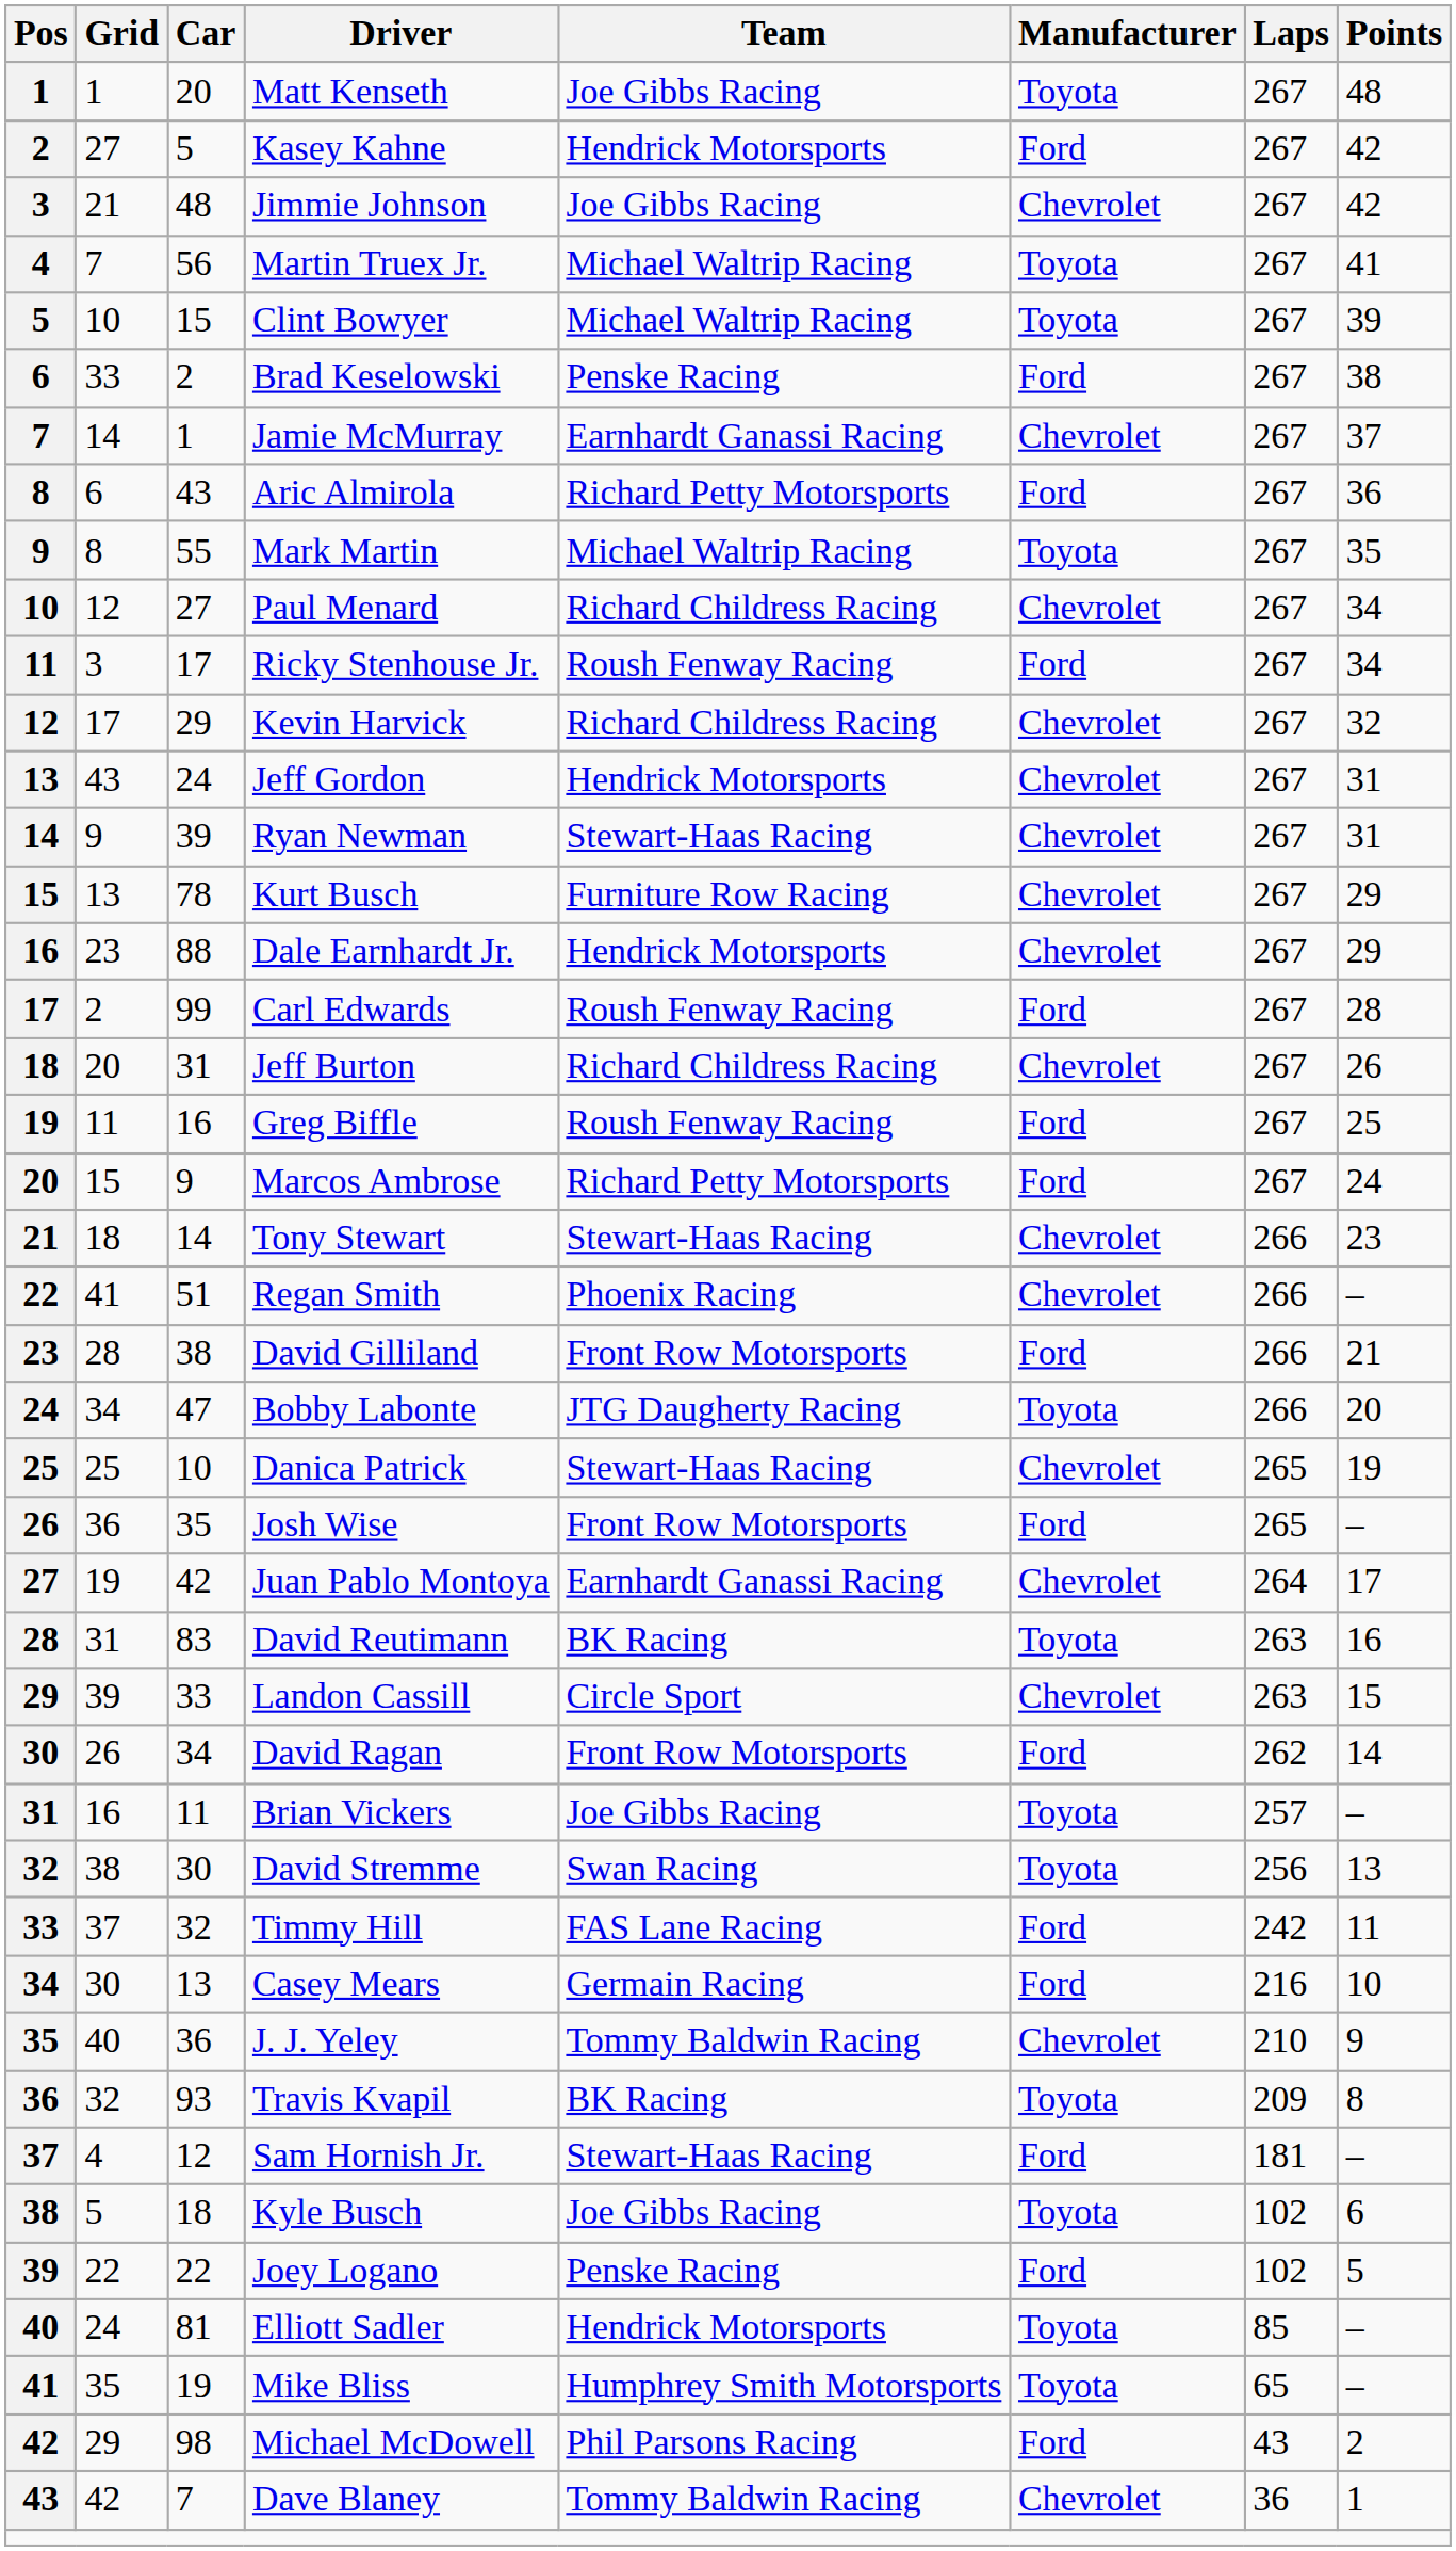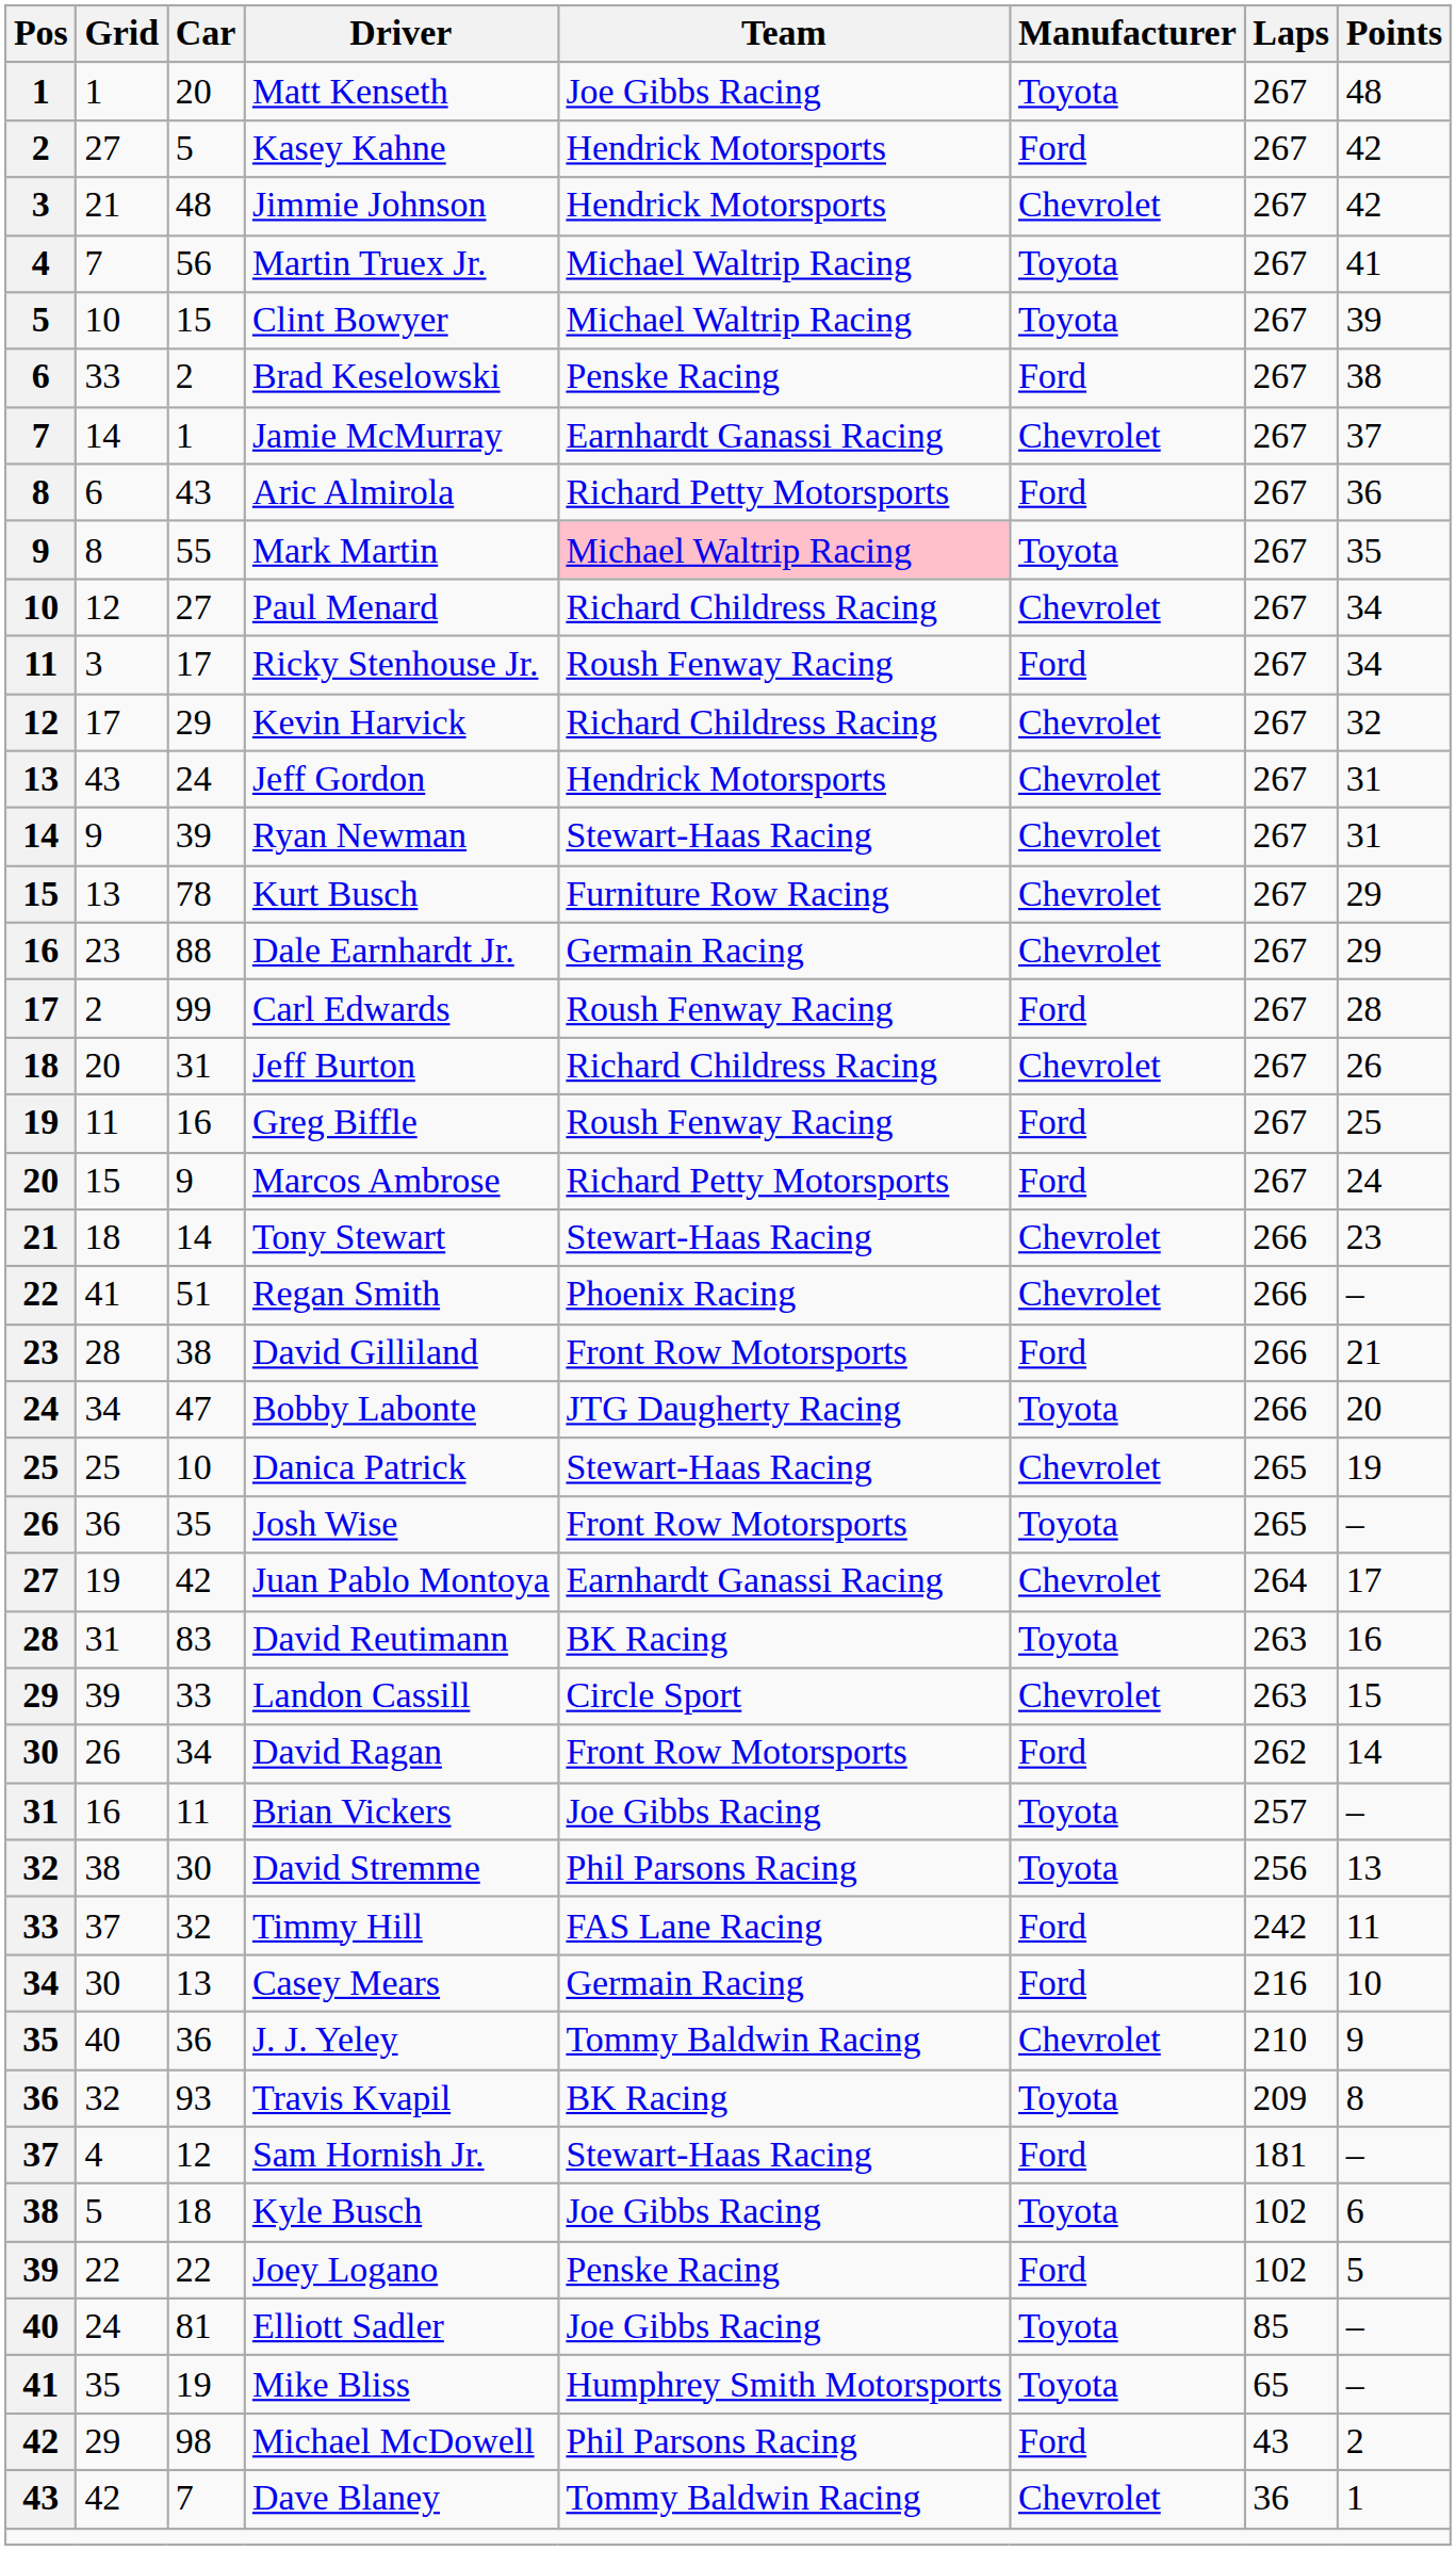Jimmie Johnson | Team: Joe Gibbs Racing -> Hendrick Motorsports
Mark Martin | Team: no background -> pink background
Dale Earnhardt Jr. | Team: Hendrick Motorsports -> Germain Racing
Josh Wise | Manufacturer: Ford -> Toyota
David Stremme | Team: Swan Racing -> Phil Parsons Racing
Elliott Sadler | Team: Hendrick Motorsports -> Joe Gibbs Racing
